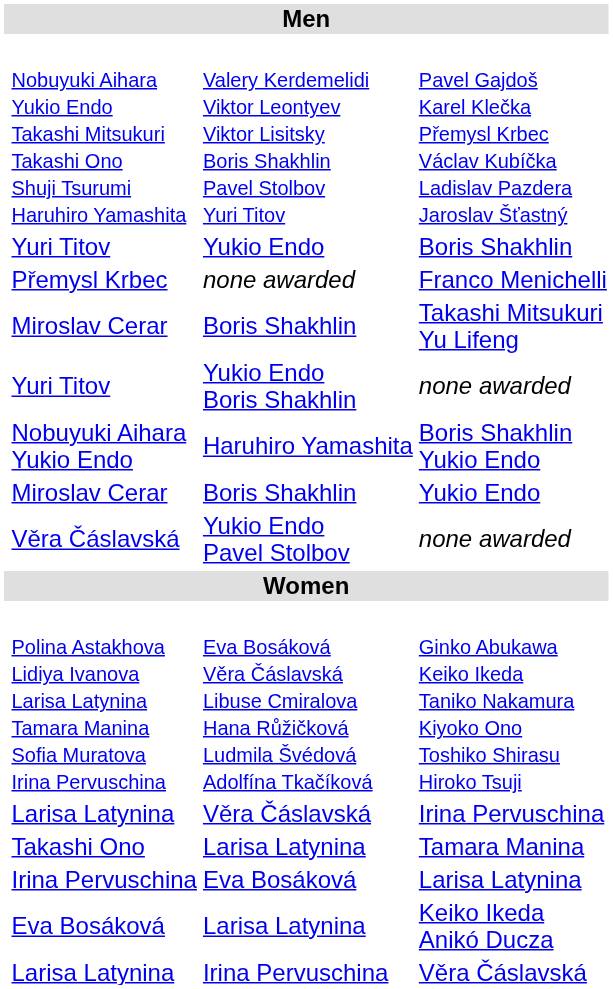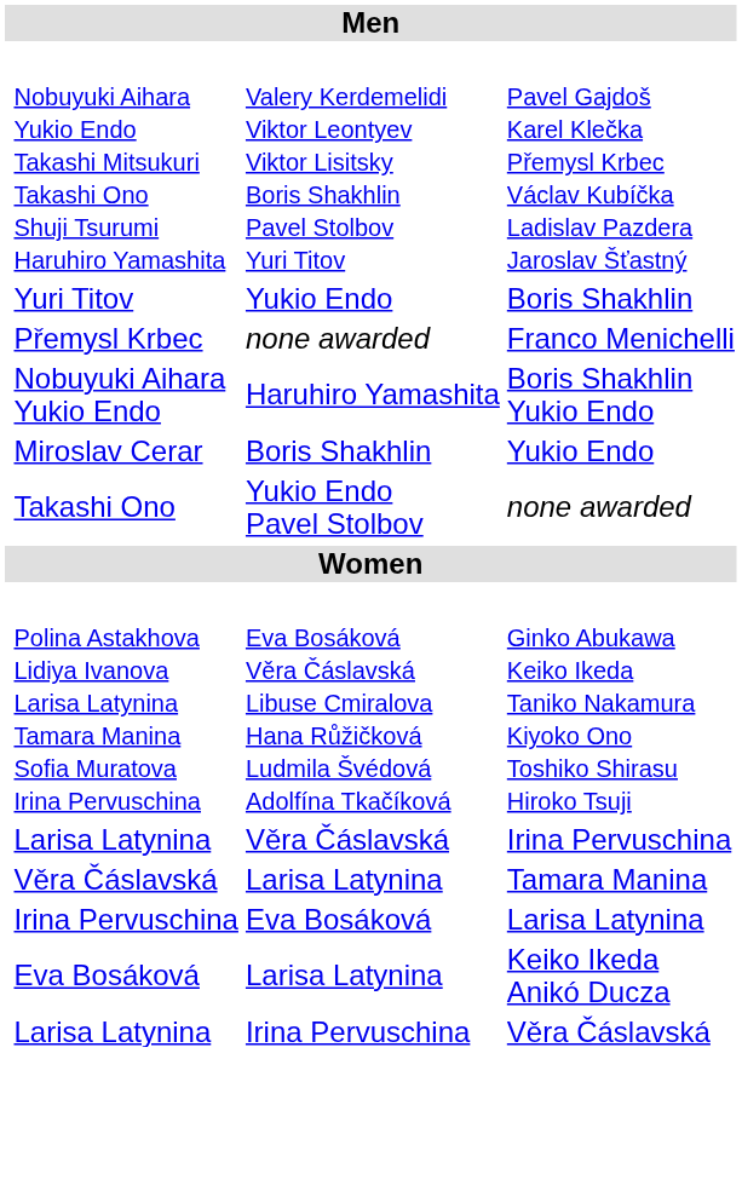- row: Miroslav Cerar | Boris Shakhlin | Takashi Mitsukuri Yu Lifeng
- row: Yuri Titov | Yukio Endo Boris Shakhlin | none awarded
Yukio Endo Pavel Stolbov / none awarded | column 2: Věra Čáslavská -> Takashi Ono
Tamara Manina | column 2: Takashi Ono -> Věra Čáslavská
